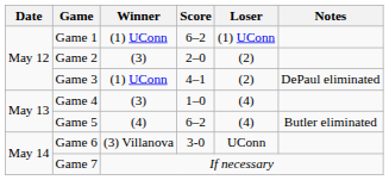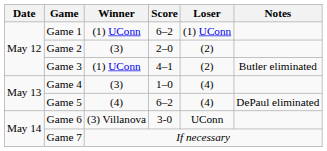Game 3 | Notes: DePaul eliminated -> Butler eliminated
Game 5 | Notes: Butler eliminated -> DePaul eliminated
